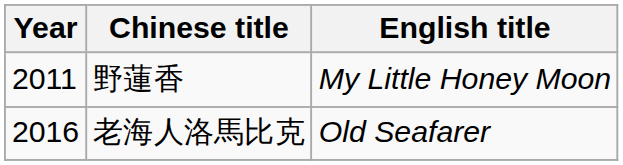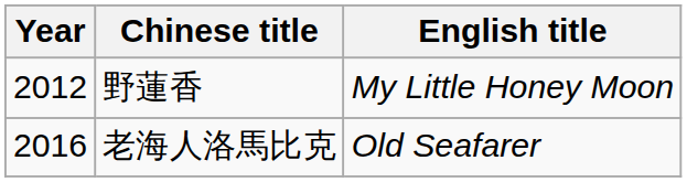野蓮香 | Year: 2011 -> 2012
